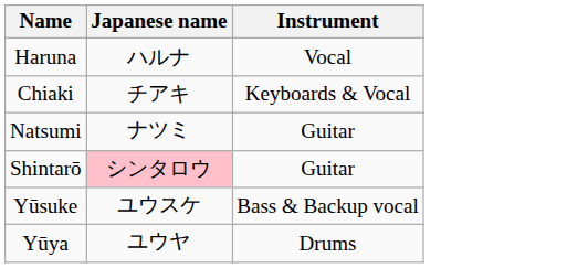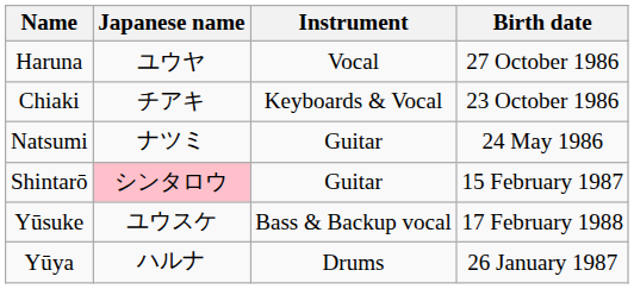+ column: Birth date | 27 October 1986 | 23 October 1986 | 24 May 1986 | 15 February 1987 | 17 February 1988 | 26 January 1987
Haruna | Japanese name: ハルナ -> ユウヤ
Yūya | Japanese name: ユウヤ -> ハルナ
